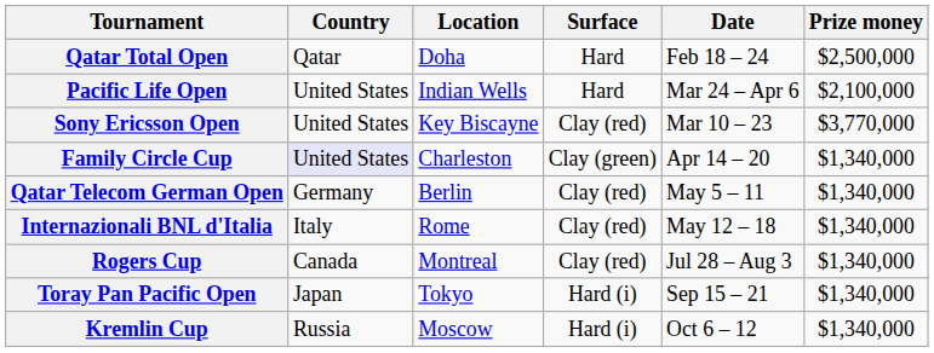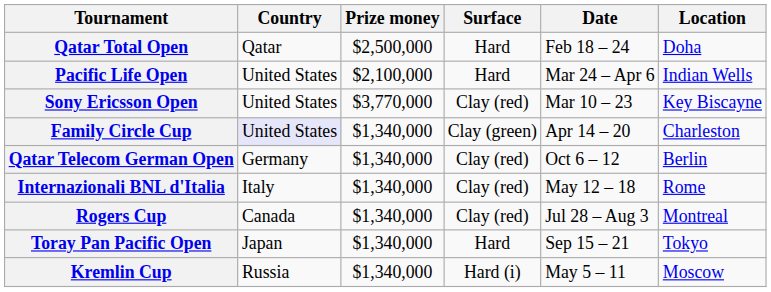columns swapped: Location <-> Prize money
Qatar Telecom German Open | Date: May 5 – 11 -> Oct 6 – 12
Toray Pan Pacific Open | Surface: Hard (i) -> Hard
Kremlin Cup | Date: Oct 6 – 12 -> May 5 – 11
